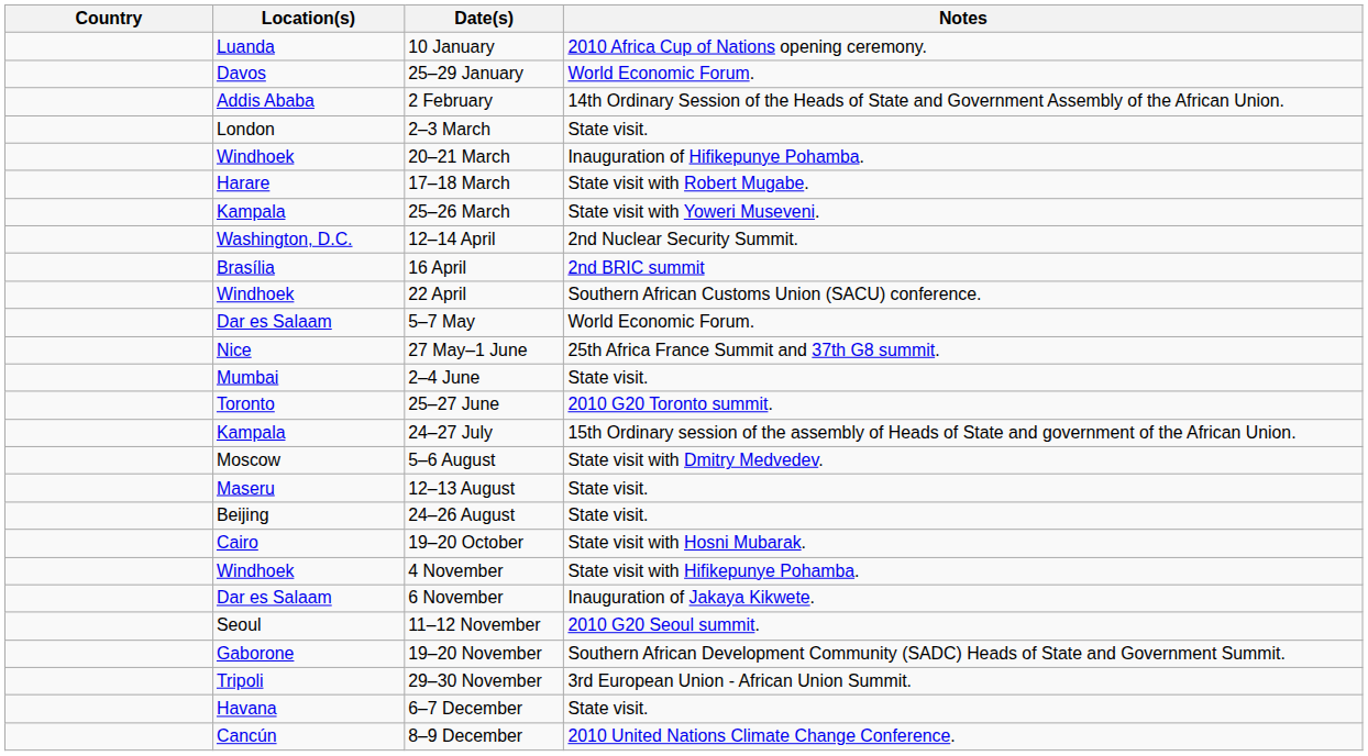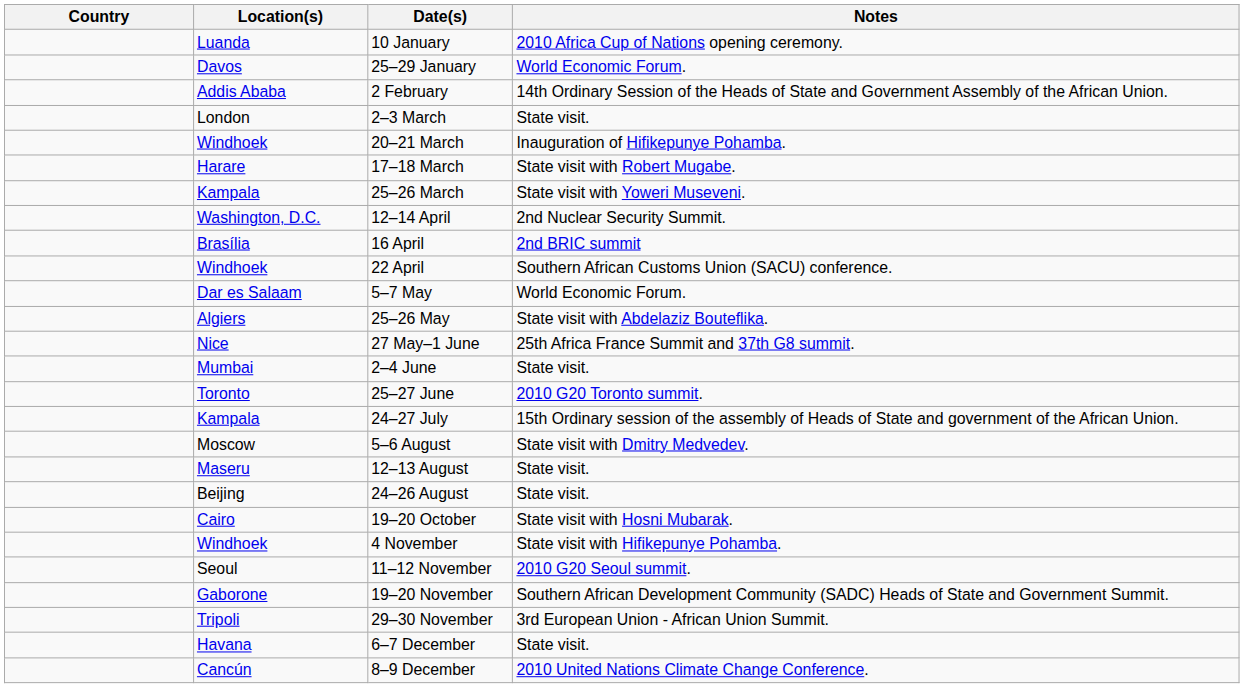+ row: Algiers | 25–26 May | State visit with Abdelaziz Bouteflika.
- row: Dar es Salaam | 6 November | Inauguration of Jakaya Kikwete.
